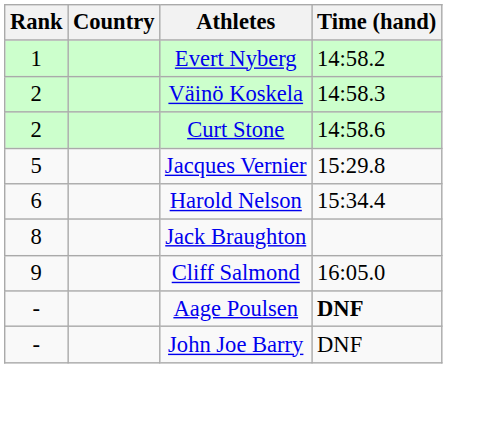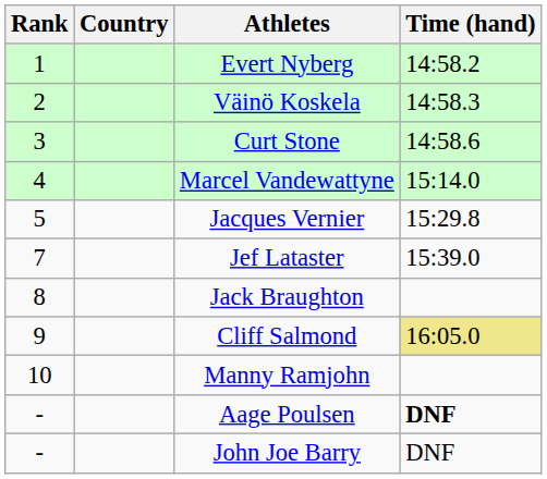Curt Stone | Rank: 2 -> 3
+ row: 4 | Marcel Vandewattyne | 15:14.0
- row: 6 | Harold Nelson | 15:34.4
+ row: 7 | Jef Lataster | 15:39.0
Cliff Salmond | Time (hand): no background -> khaki background
+ row: 10 | Manny Ramjohn
